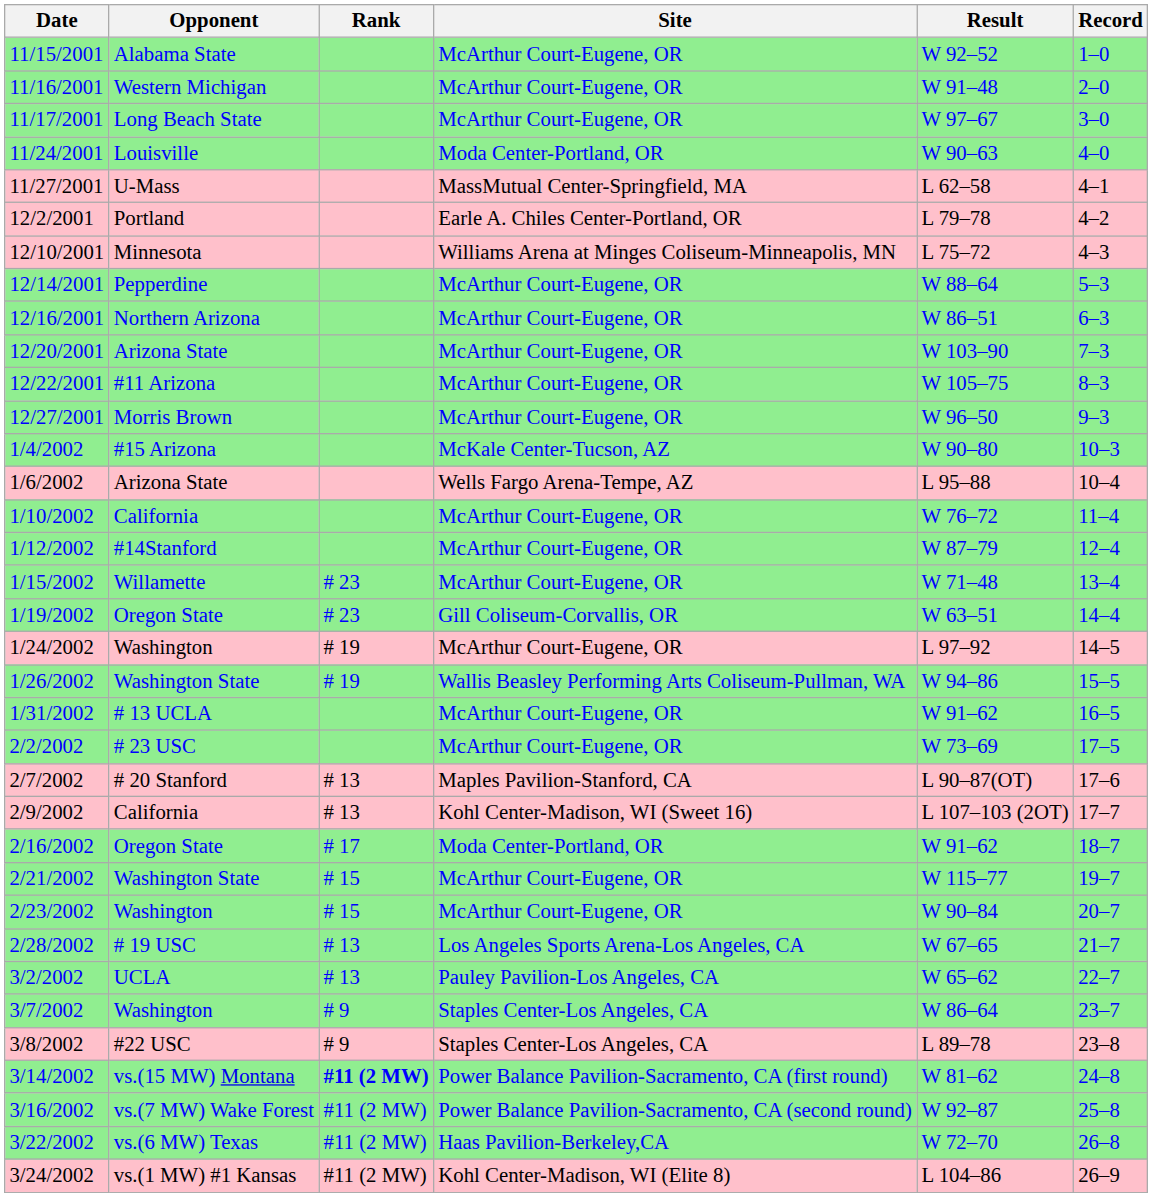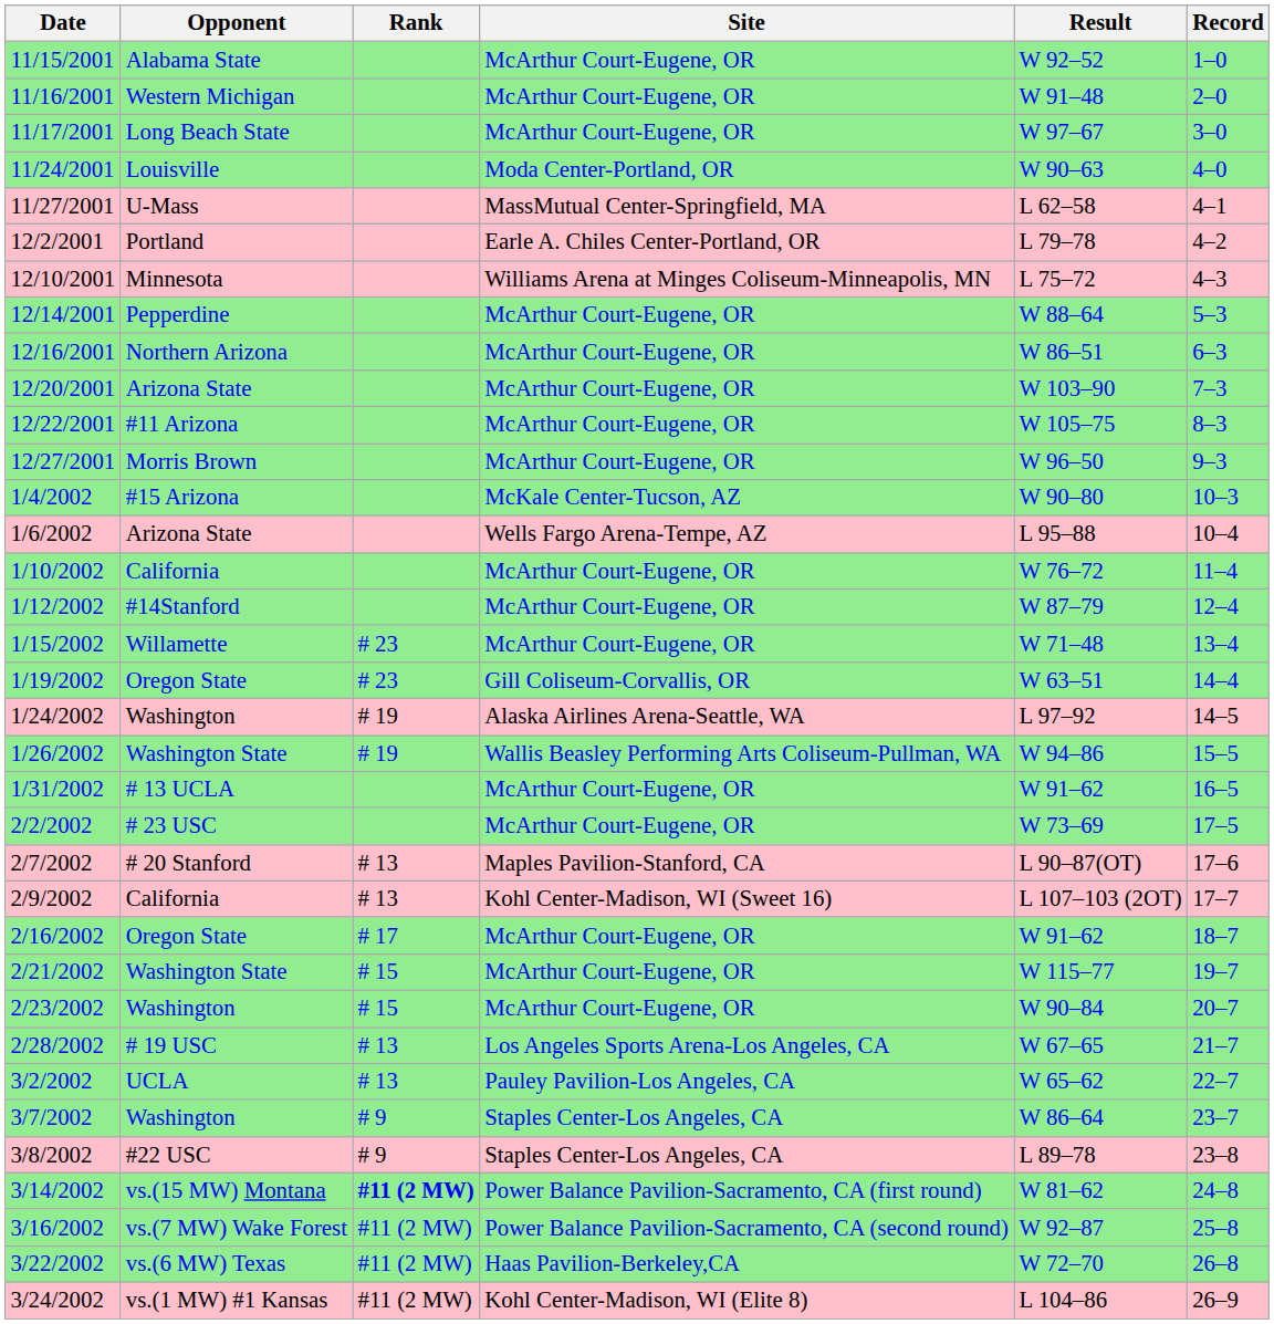1/24/2002 | Site: McArthur Court-Eugene, OR -> Alaska Airlines Arena-Seattle, WA
2/16/2002 | Site: Moda Center-Portland, OR -> McArthur Court-Eugene, OR
